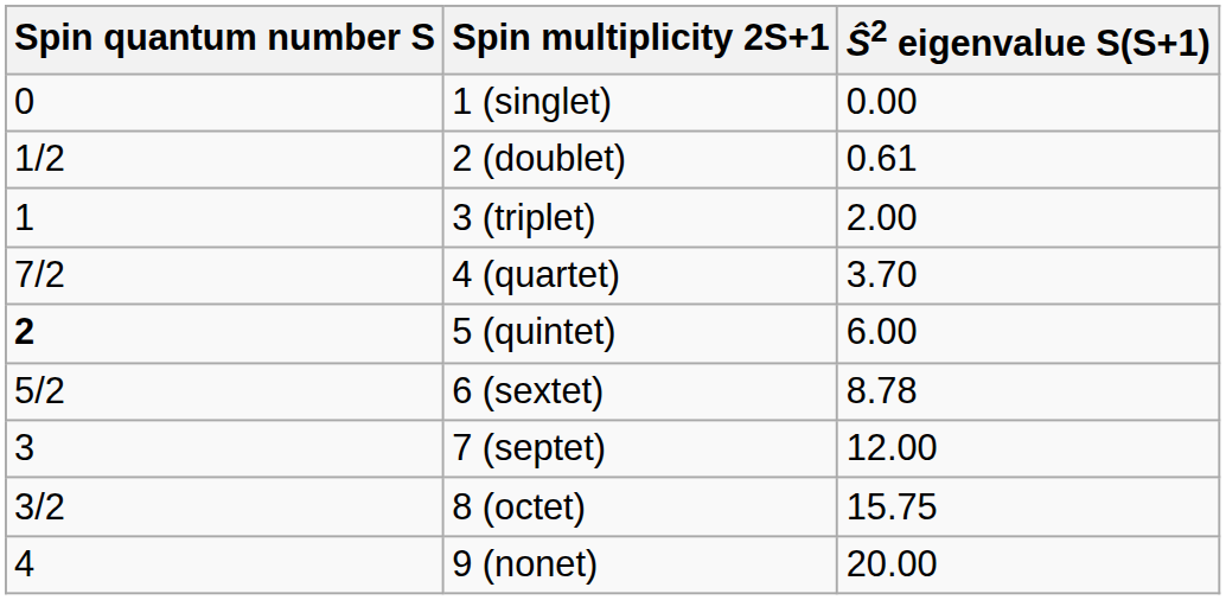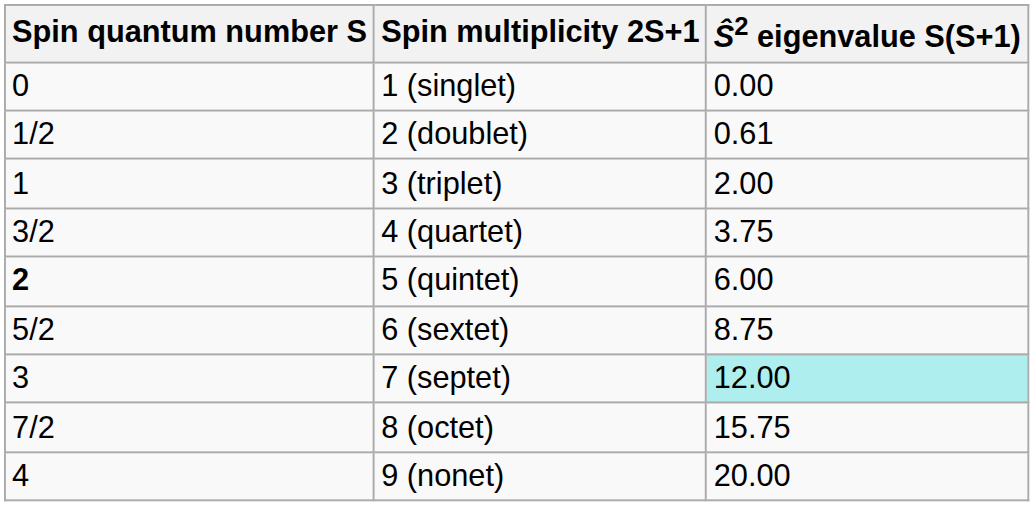4 (quartet) | Spin quantum number S: 7/2 -> 3/2
4 (quartet) | Ŝ2 eigenvalue S(S+1): 3.70 -> 3.75
6 (sextet) | Ŝ2 eigenvalue S(S+1): 8.78 -> 8.75
7 (septet) | Ŝ2 eigenvalue S(S+1): no background -> paleturquoise background
8 (octet) | Spin quantum number S: 3/2 -> 7/2
